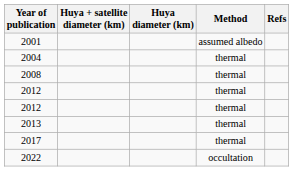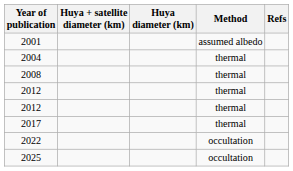- row: 2013 | thermal
+ row: 2025 | occultation
